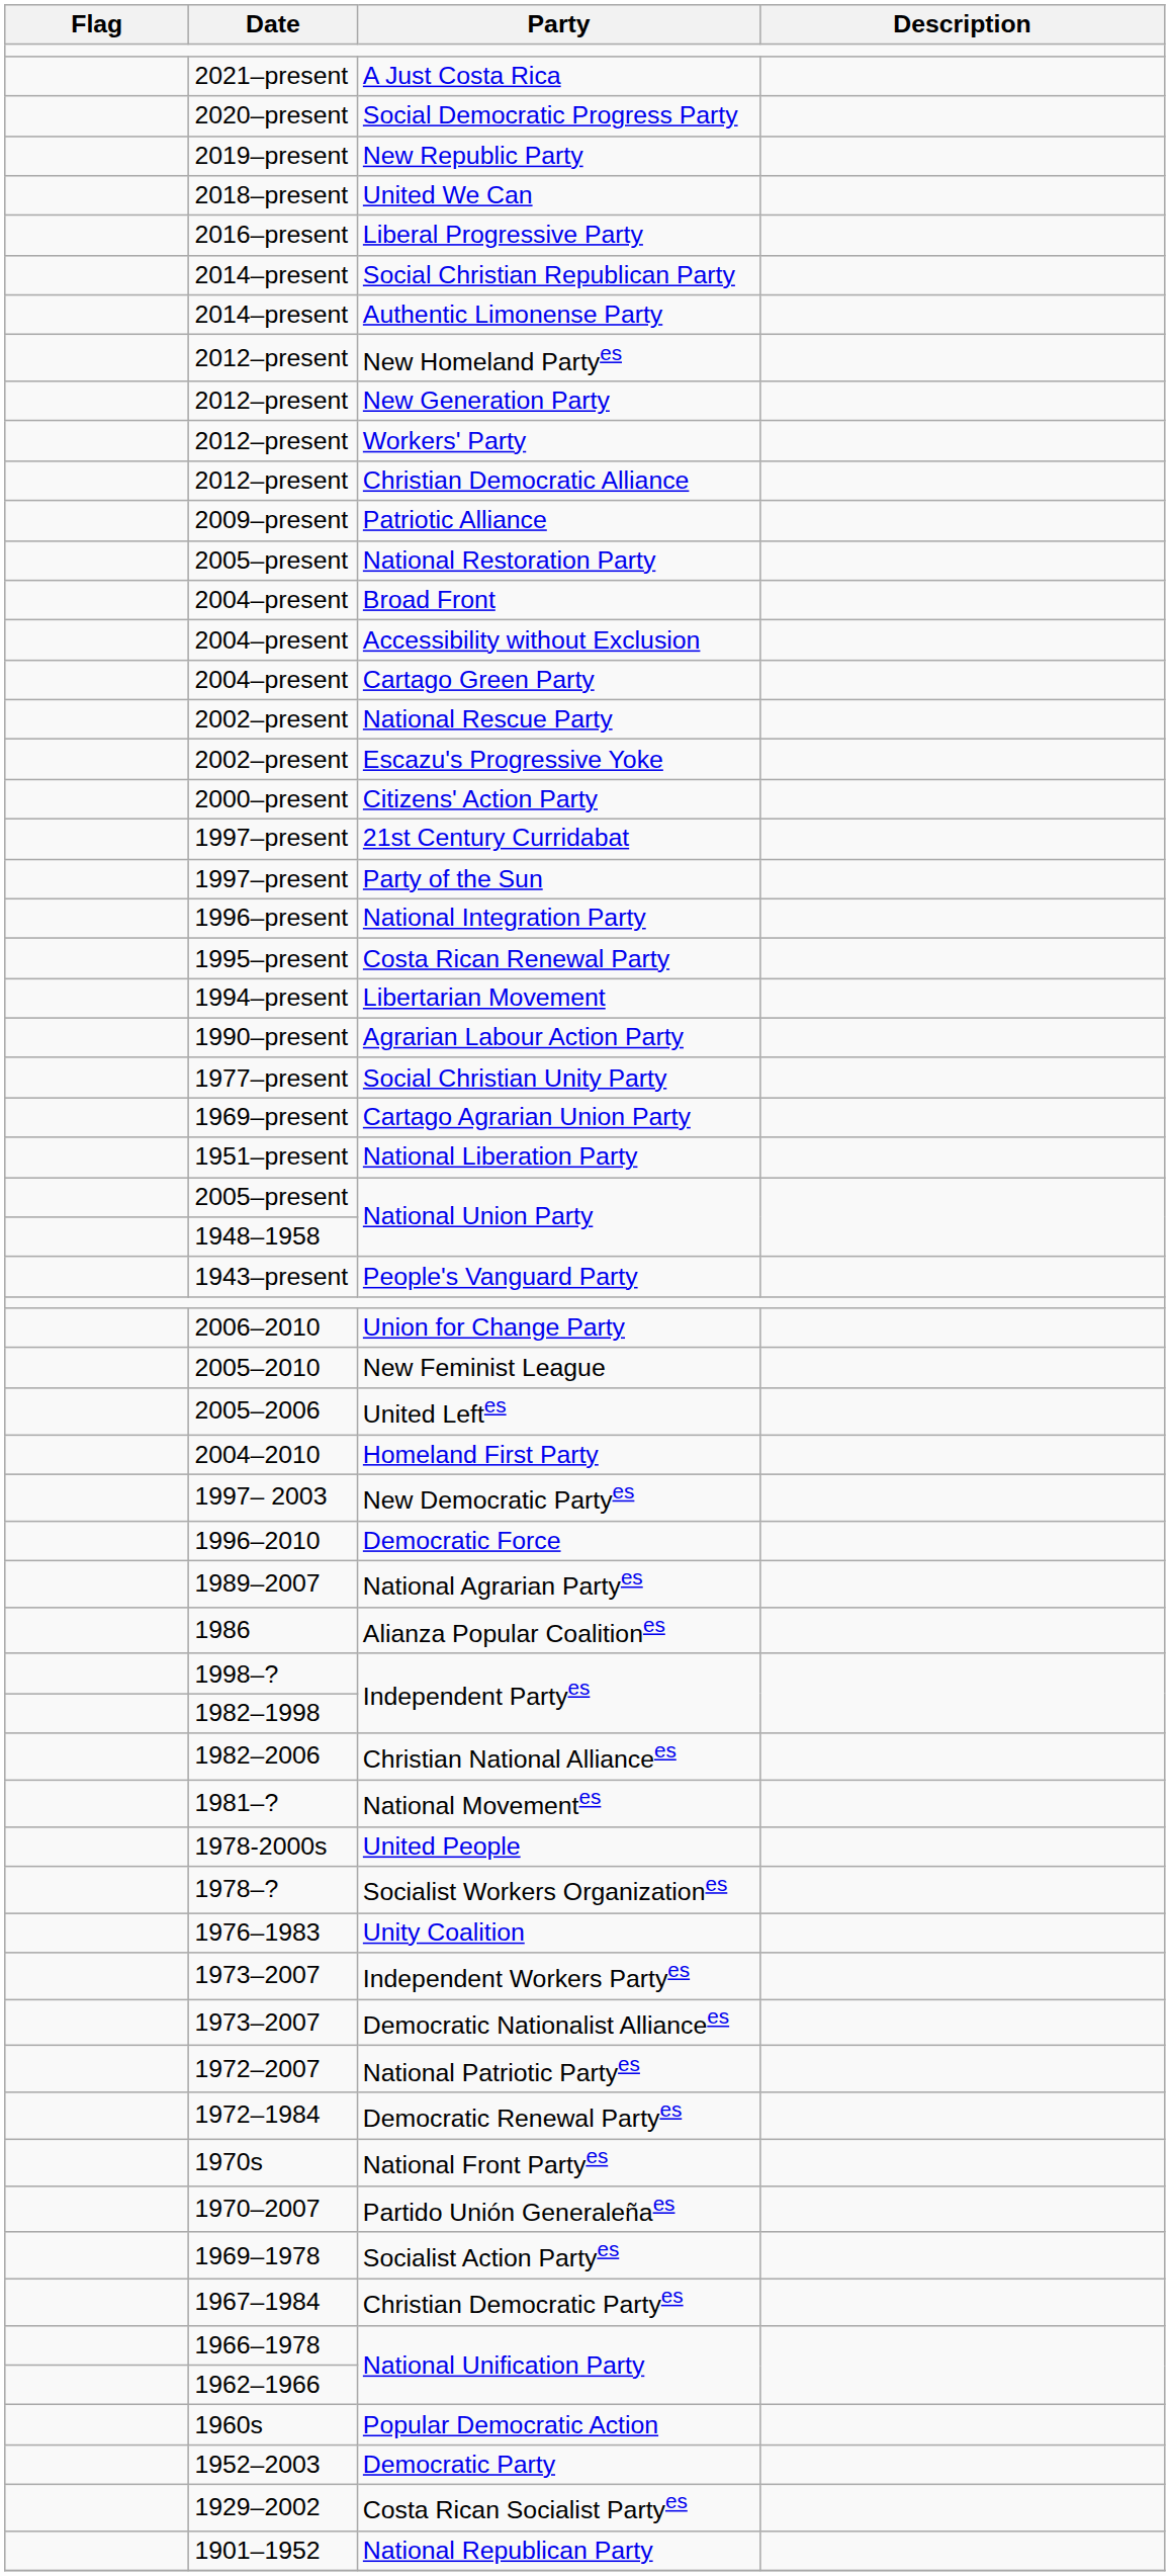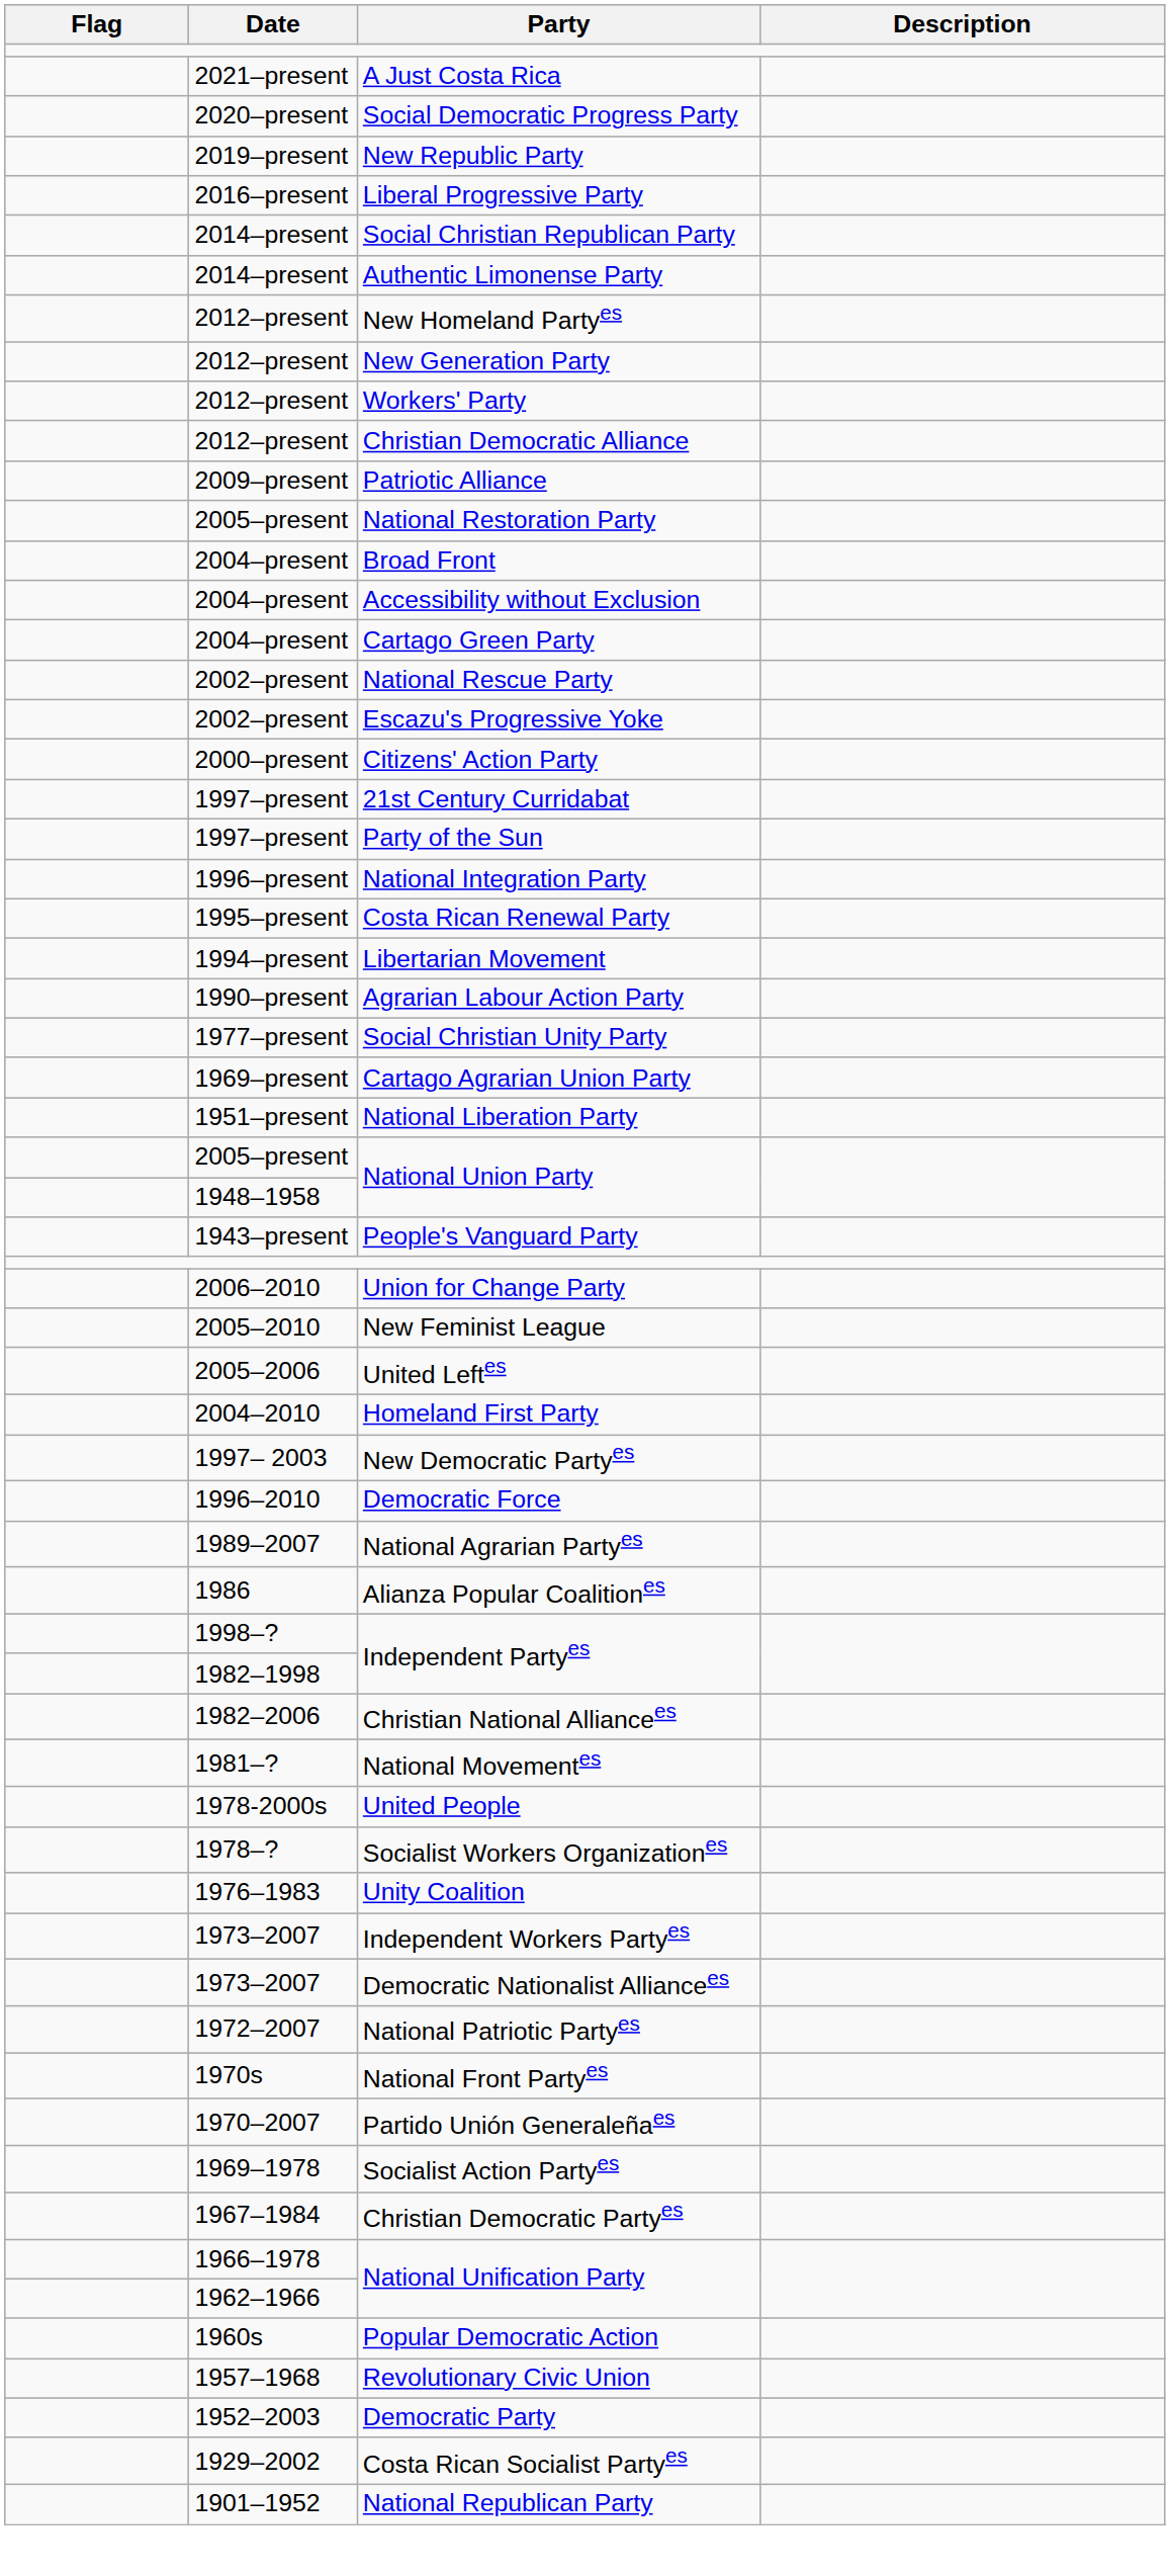- row: 2018–present | United We Can
- row: 1972–1984 | Democratic Renewal Partyes
+ row: 1957–1968 | Revolutionary Civic Union
